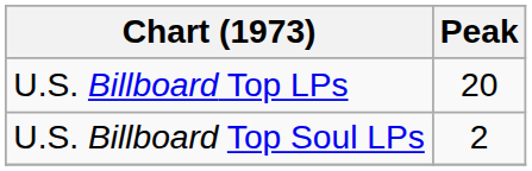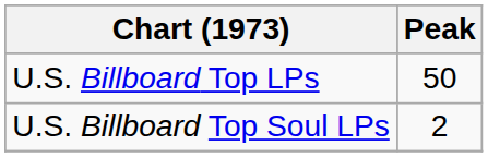U.S. Billboard Top LPs | Peak: 20 -> 50
